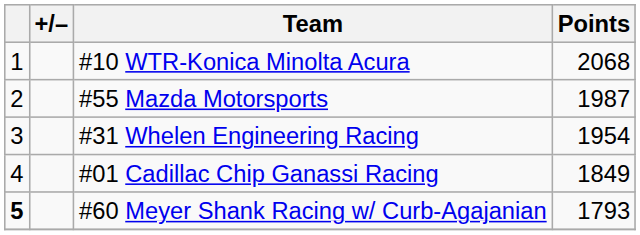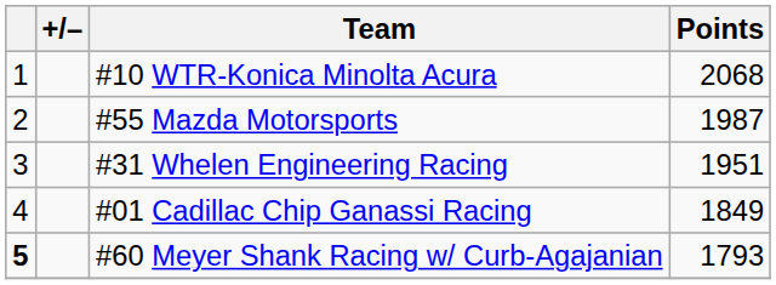#31 Whelen Engineering Racing | Points: 1954 -> 1951
